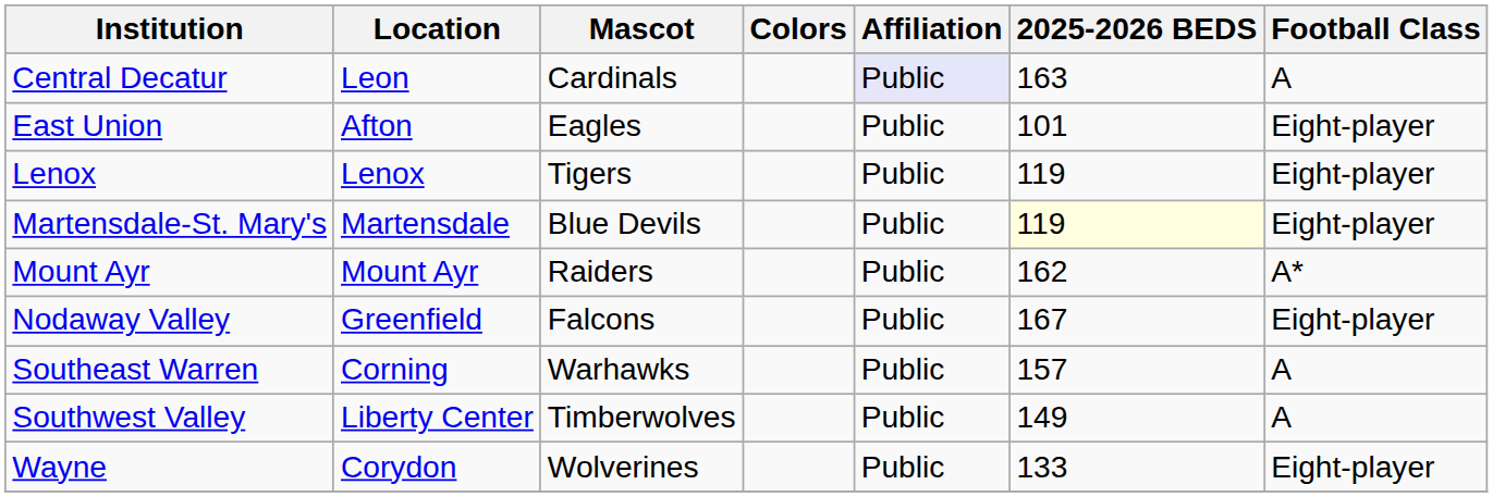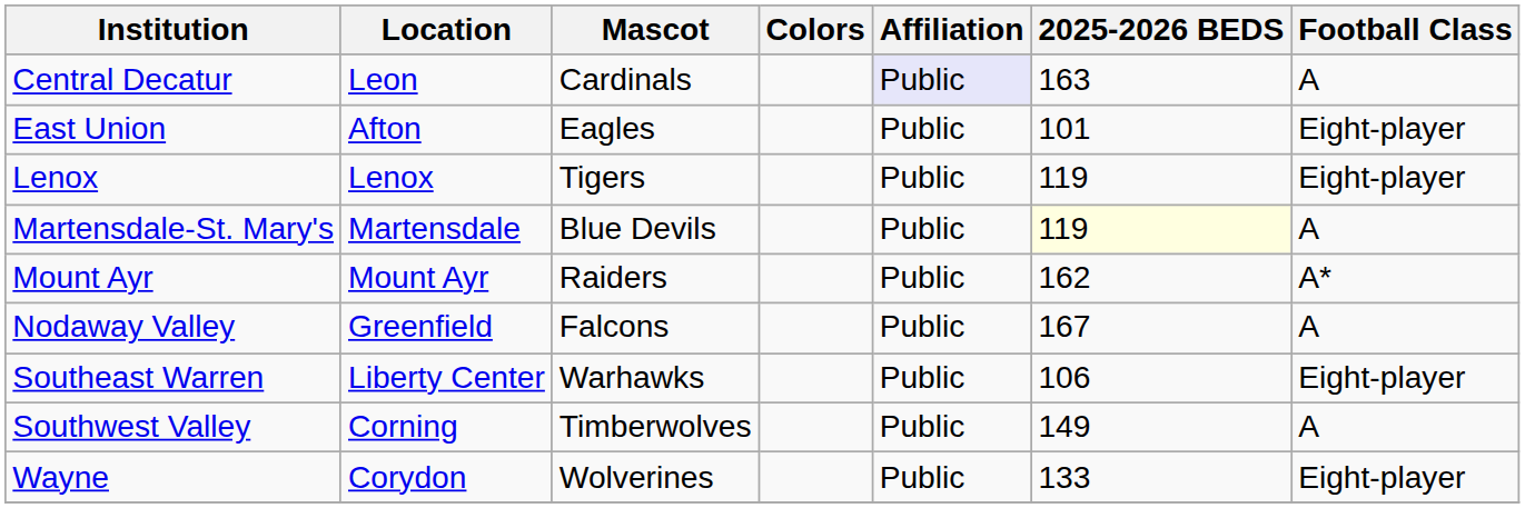Martensdale-St. Mary's | Football Class: Eight-player -> A
Nodaway Valley | Football Class: Eight-player -> A
Southeast Warren | Location: Corning -> Liberty Center
Southeast Warren | 2025-2026 BEDS: 157 -> 106
Southeast Warren | Football Class: A -> Eight-player
Southwest Valley | Location: Liberty Center -> Corning
